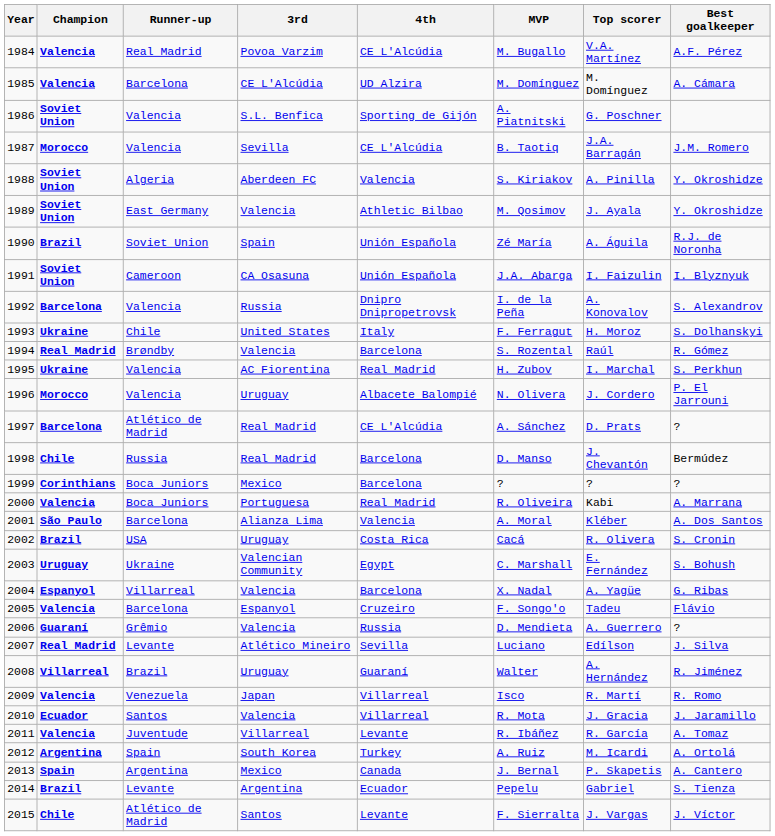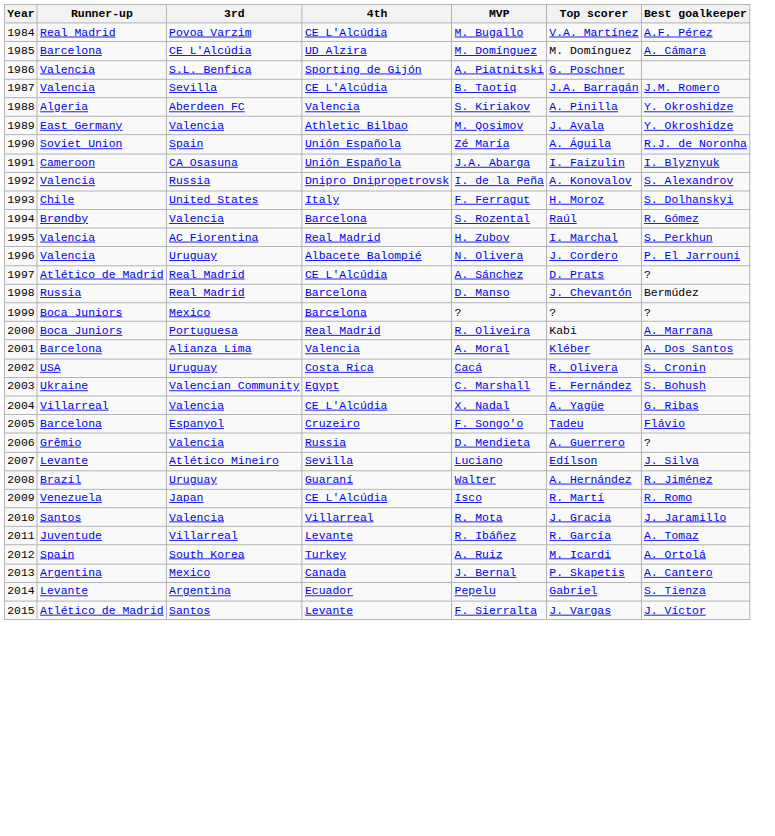- column: Champion | Valencia | Valencia | Soviet Union | Morocco | Soviet Union | Soviet Union | Brazil | Soviet Union | Barcelona | Ukraine | Real Madrid | Ukraine | Morocco | Barcelona | Chile | Corinthians | Valencia | São Paulo | Brazil | Uruguay | Espanyol | Valencia | Guaraní | Real Madrid | Villarreal | Valencia | Ecuador | Valencia | Argentina | Spain | Brazil | Chile
2004 | 4th: Barcelona -> CE L'Alcúdia
2009 | 4th: Villarreal -> CE L'Alcúdia
